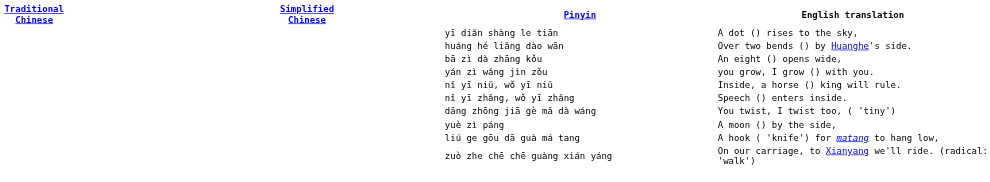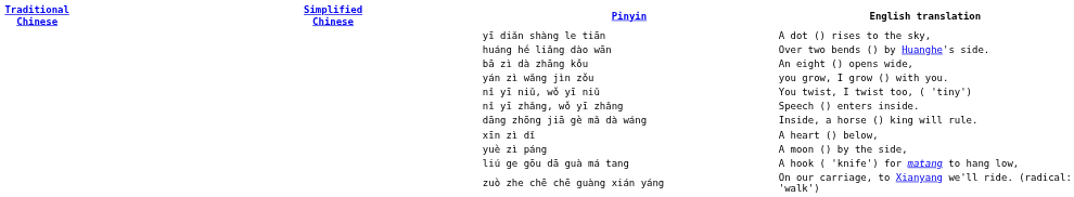nǐ yī niǔ, wǒ yī niǔ | English translation: Inside, a horse () king will rule. -> You twist, I twist too, ( 'tiny')
dāng zhōng jiā gè mǎ dà wáng | English translation: You twist, I twist too, ( 'tiny') -> Inside, a horse () king will rule.
+ row: xīn zì dǐ | A heart () below,
